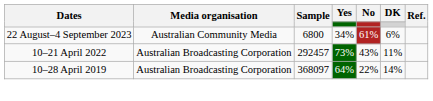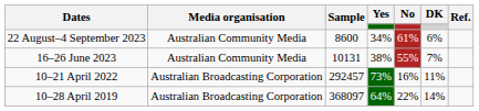22 August–4 September 2023 | Sample: 6800 -> 8600
+ row: 16–26 June 2023 | Australian Community Media | 10131 | 38% | 55% | 7%
10–21 April 2022 | No: 43% -> 16%
